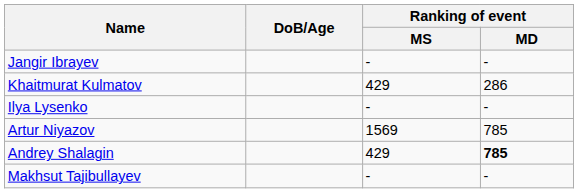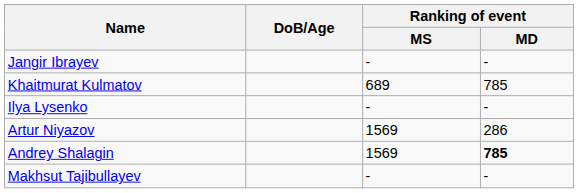Khaitmurat Kulmatov | Ranking of event / MS: 429 -> 689
Khaitmurat Kulmatov | Ranking of event / MD: 286 -> 785
Artur Niyazov | Ranking of event / MD: 785 -> 286
Andrey Shalagin | Ranking of event / MS: 429 -> 1569
